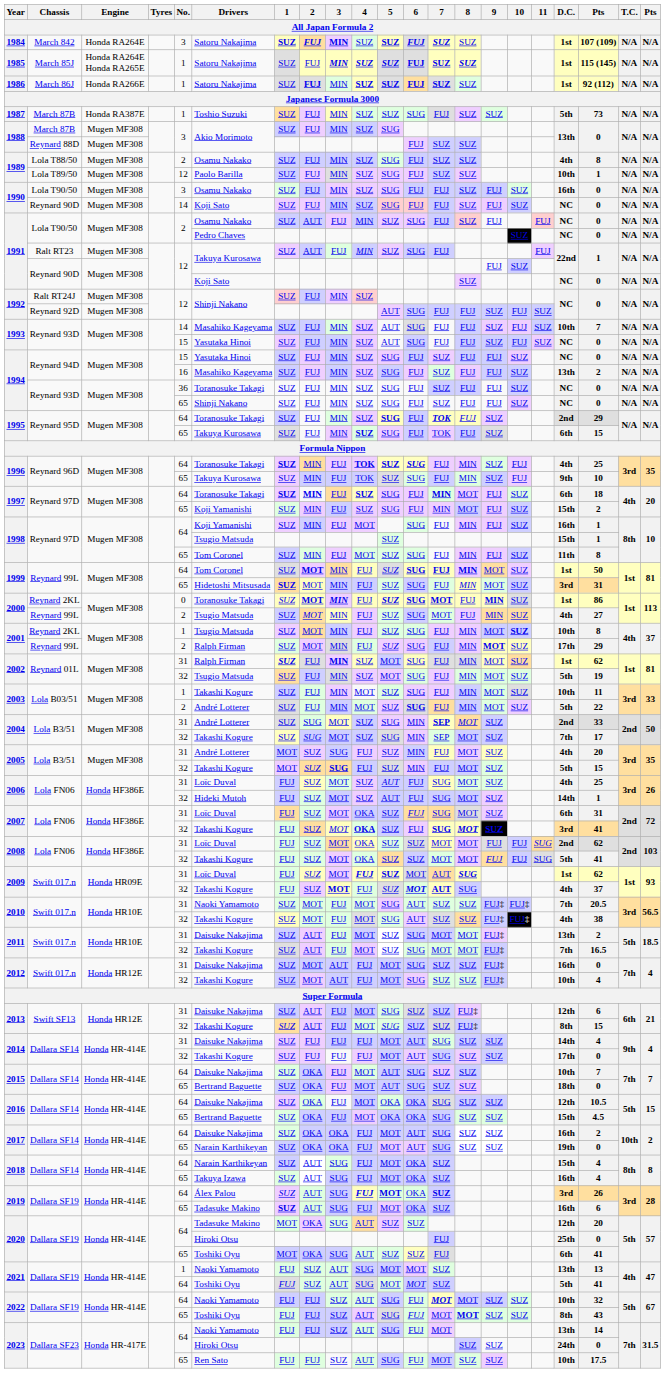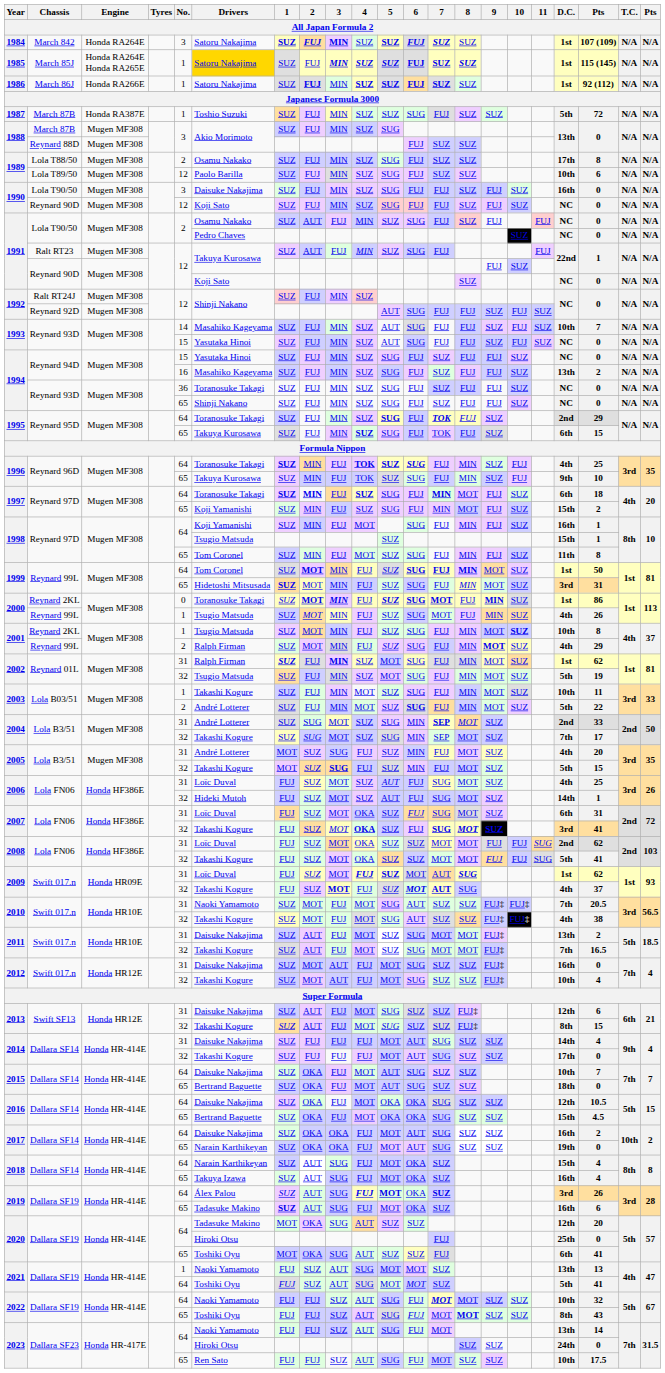1985 | Drivers: no background -> gold background
1987 | column 19: 73 -> 72
1989 / Lola T88/50 | D.C.: 4th -> 17th
1989 / Lola T89/50 | column 19: 1 -> 6
1990 / Lola T90/50 | Drivers: Osamu Nakako -> Daisuke Nakajima
1990 / Reynard 90D | No.: 14 -> 12
2000 / Reynard 99L | No.: 2 -> 1
2000 / Reynard 99L | column 19: 27 -> 26
2001 / Reynard 99L | D.C.: 17th -> 4th
